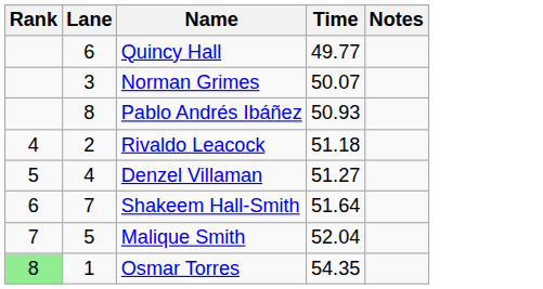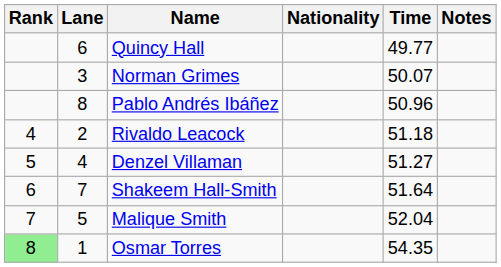+ column: Nationality
Pablo Andrés Ibáñez | Time: 50.93 -> 50.96
